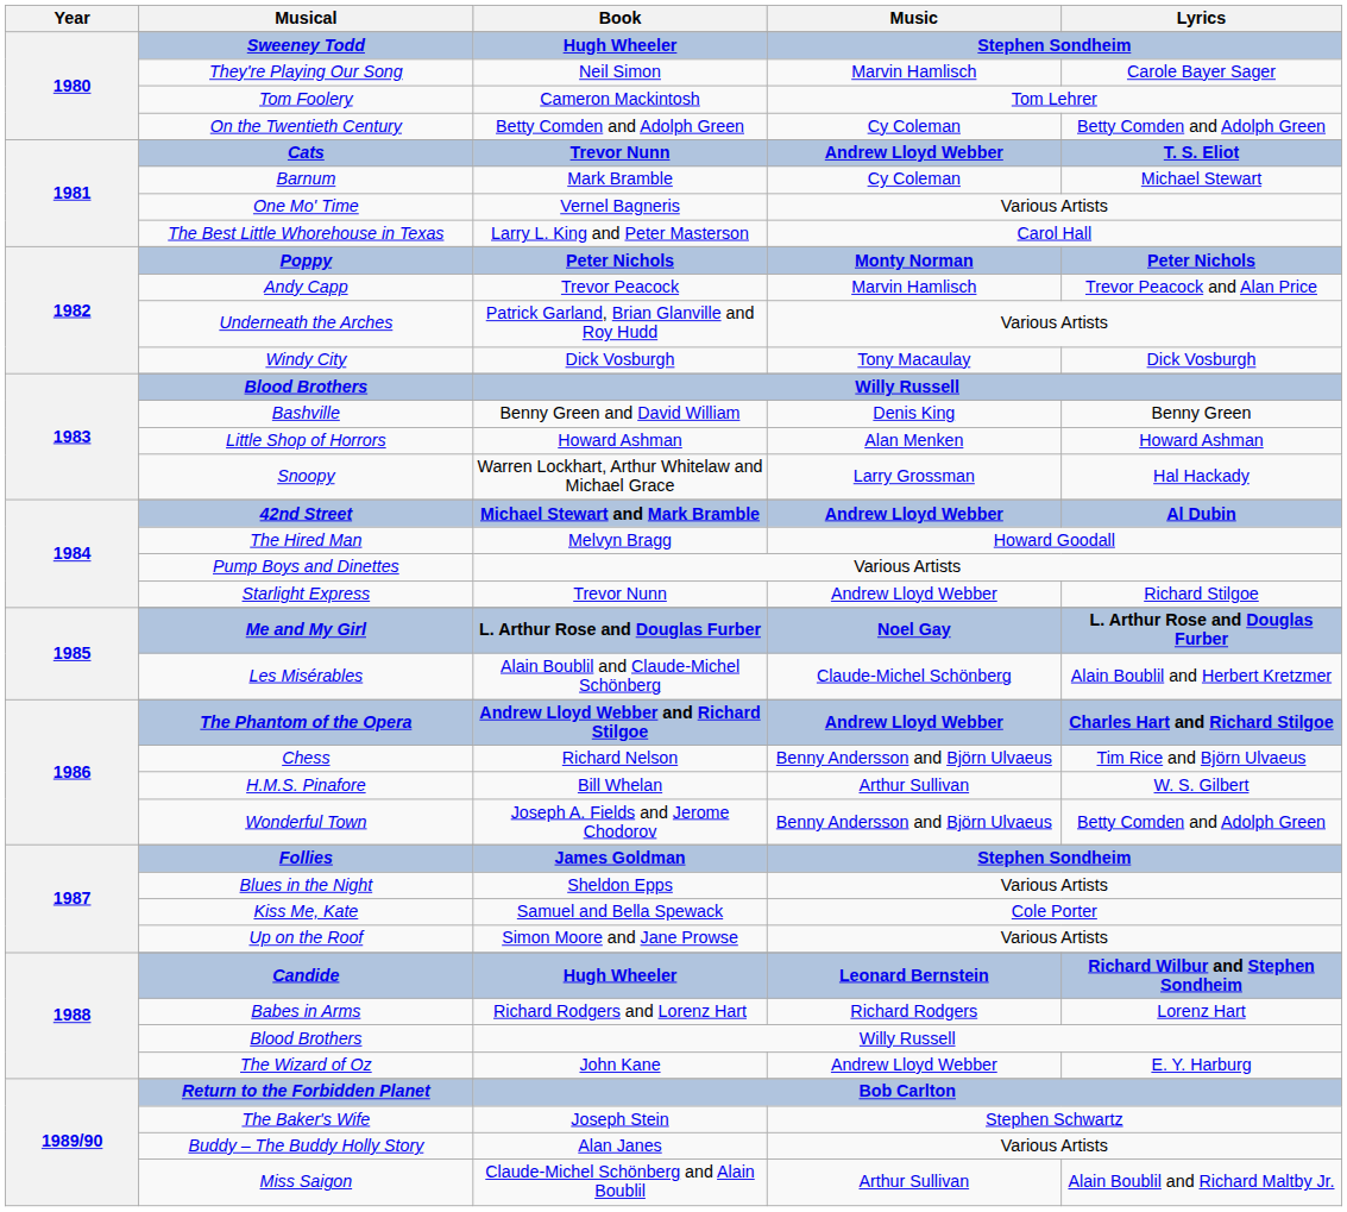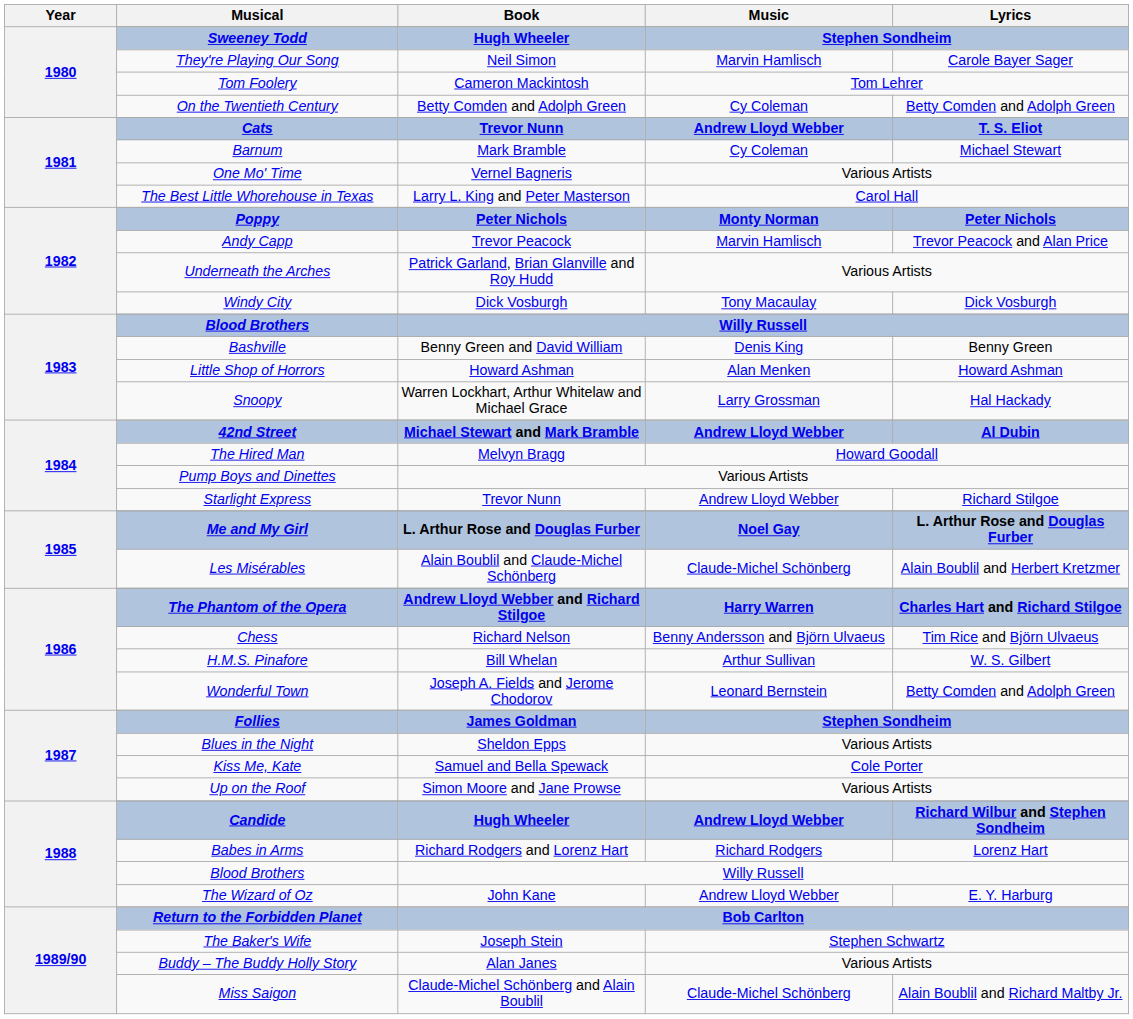The Phantom of the Opera | Music: Andrew Lloyd Webber -> Harry Warren
Wonderful Town | Music: Benny Andersson and Björn Ulvaeus -> Leonard Bernstein
Candide | Music: Leonard Bernstein -> Andrew Lloyd Webber
Miss Saigon | Music: Arthur Sullivan -> Claude-Michel Schönberg
